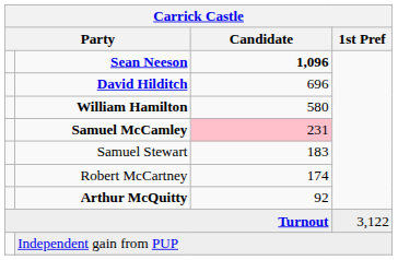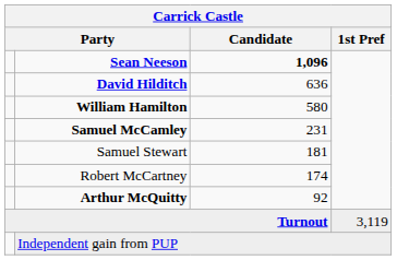David Hilditch | Candidate: 696 -> 636
Samuel McCamley | Candidate: pink background -> no background
Samuel Stewart | Candidate: 183 -> 181
Turnout | 1st Pref: 3,122 -> 3,119
